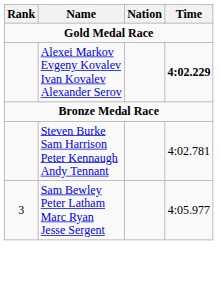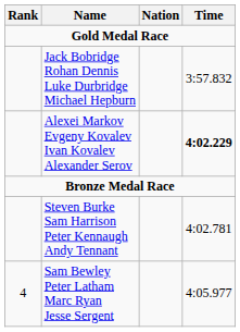+ row: Jack Bobridge Rohan Dennis Luke Durbridge Michael Hepburn | 3:57.832
Sam Bewley Peter Latham Marc Ryan Jesse Sergent | Rank: 3 -> 4
